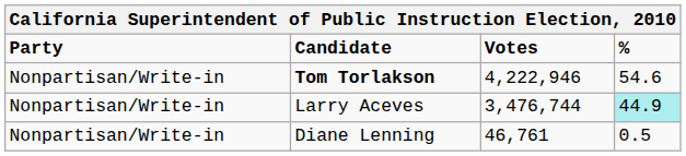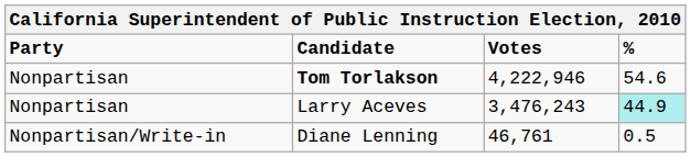Tom Torlakson | Party: Nonpartisan/Write-in -> Nonpartisan
Larry Aceves | Party: Nonpartisan/Write-in -> Nonpartisan
Larry Aceves | Votes: 3,476,744 -> 3,476,243
